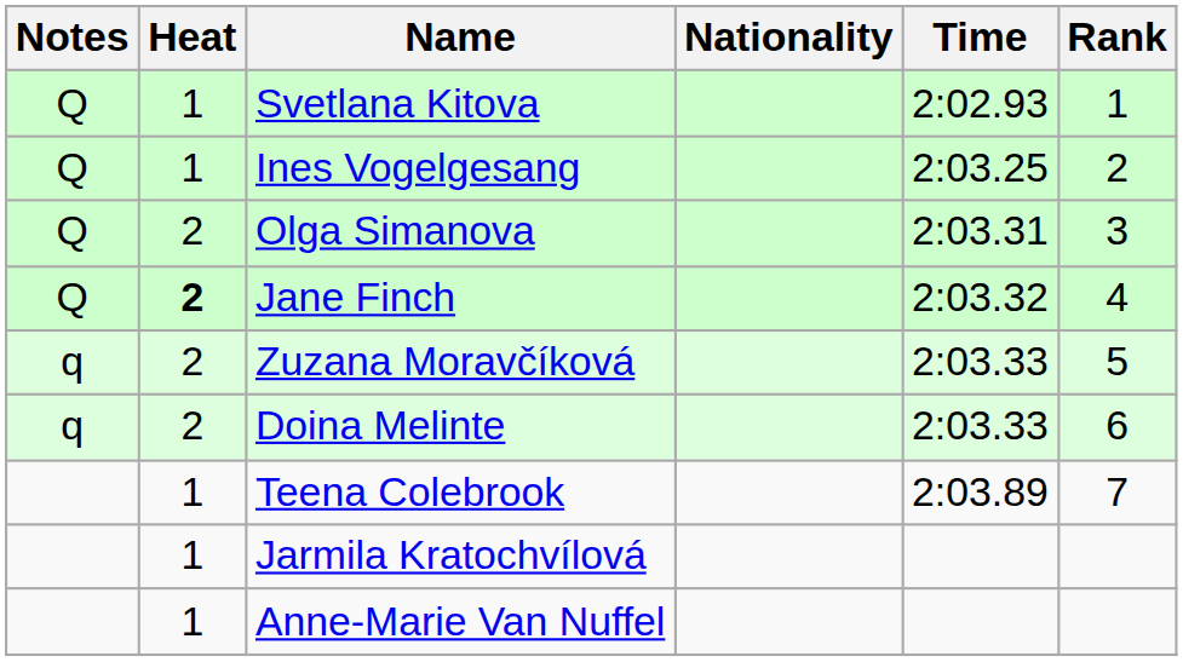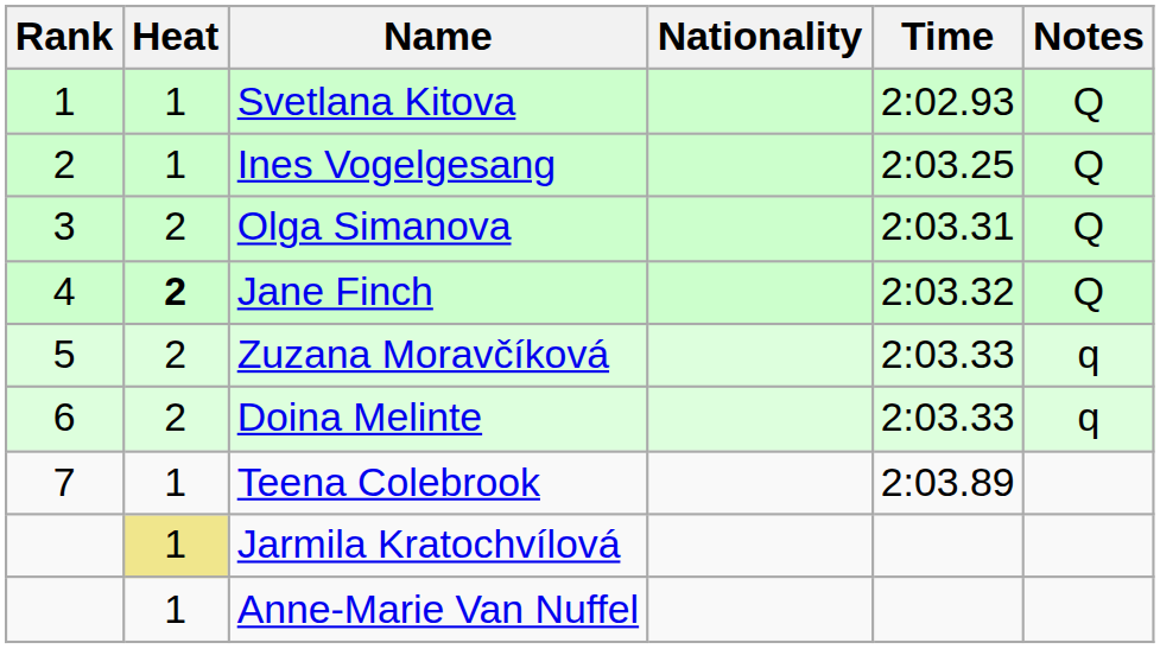columns swapped: Rank <-> Notes
Jarmila Kratochvílová | Heat: no background -> khaki background
